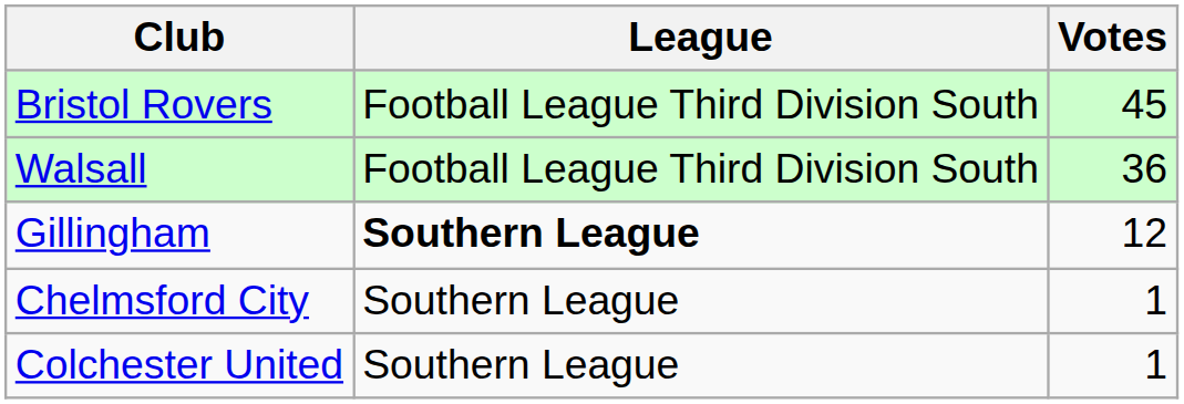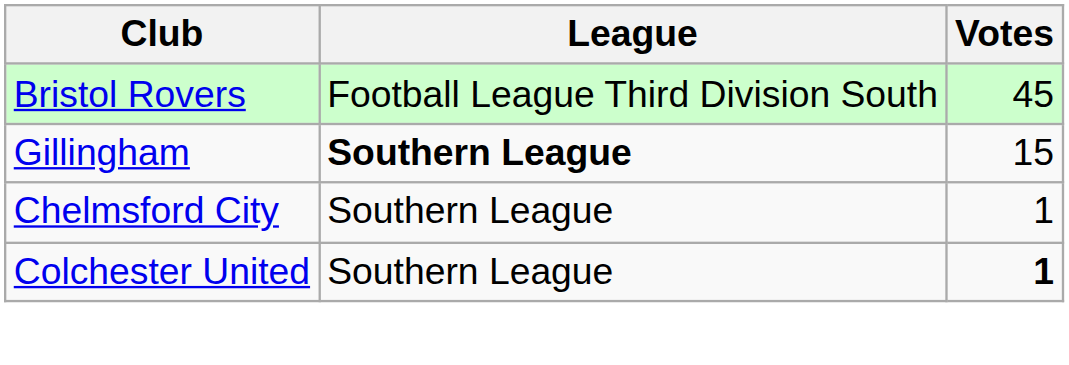- row: Walsall | Football League Third Division South | 36
Gillingham | Votes: 12 -> 15
Colchester United | Votes: normal -> bold
